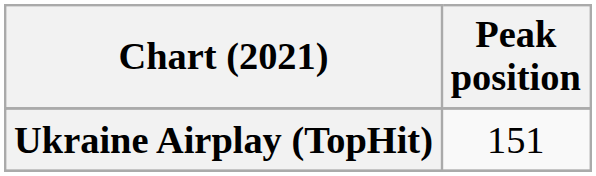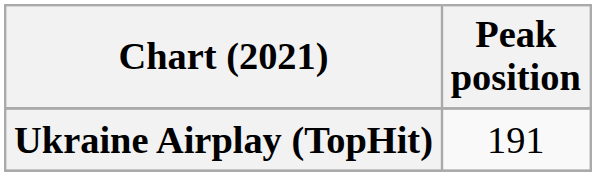Ukraine Airplay (TopHit) | Peak position: 151 -> 191
